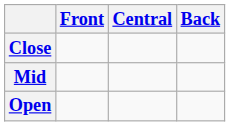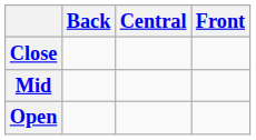columns swapped: Front <-> Back
